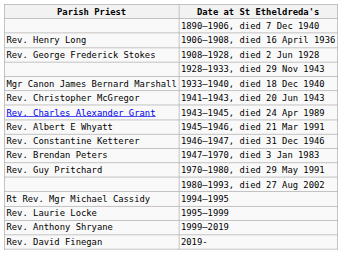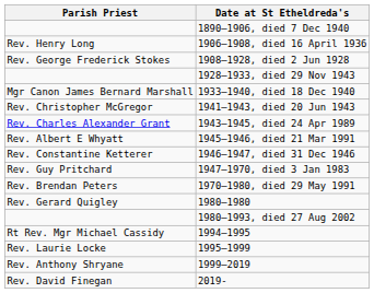1947–1970, died 3 Jan 1983 | Parish Priest: Rev. Brendan Peters -> Rev. Guy Pritchard
1970–1980, died 29 May 1991 | Parish Priest: Rev. Guy Pritchard -> Rev. Brendan Peters
+ row: Rev. Gerard Quigley | 1980–1980
